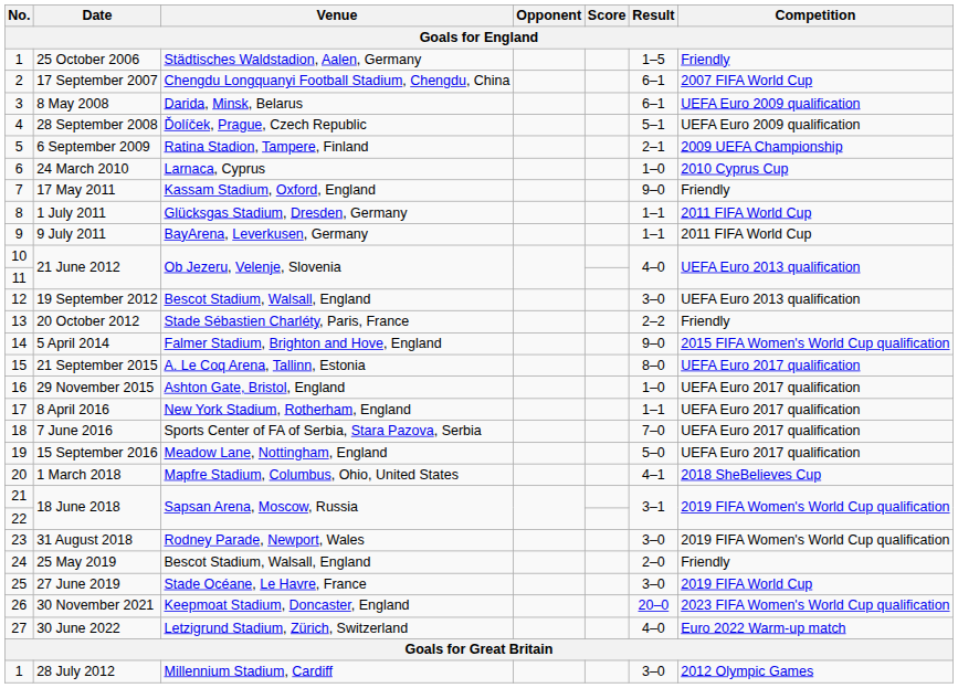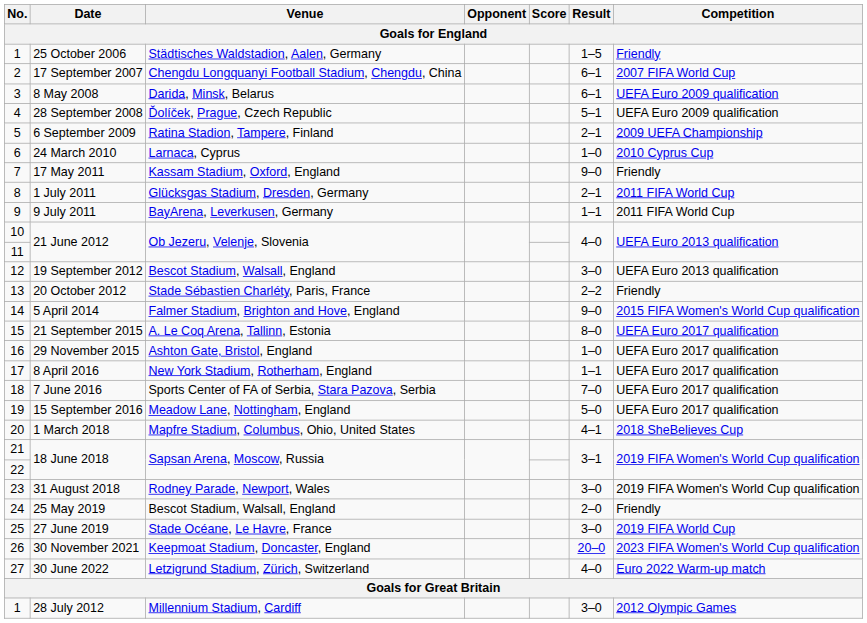1 July 2011 | Result: 1–1 -> 2–1
